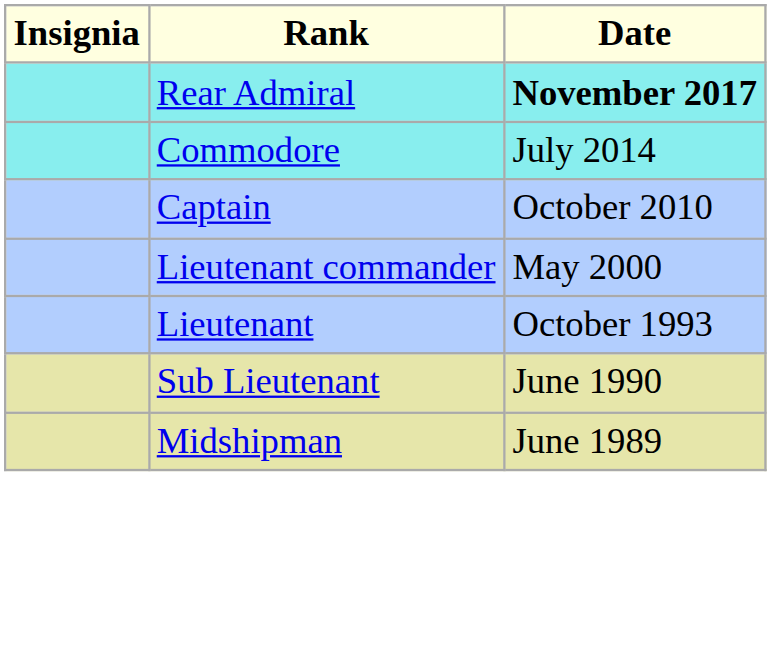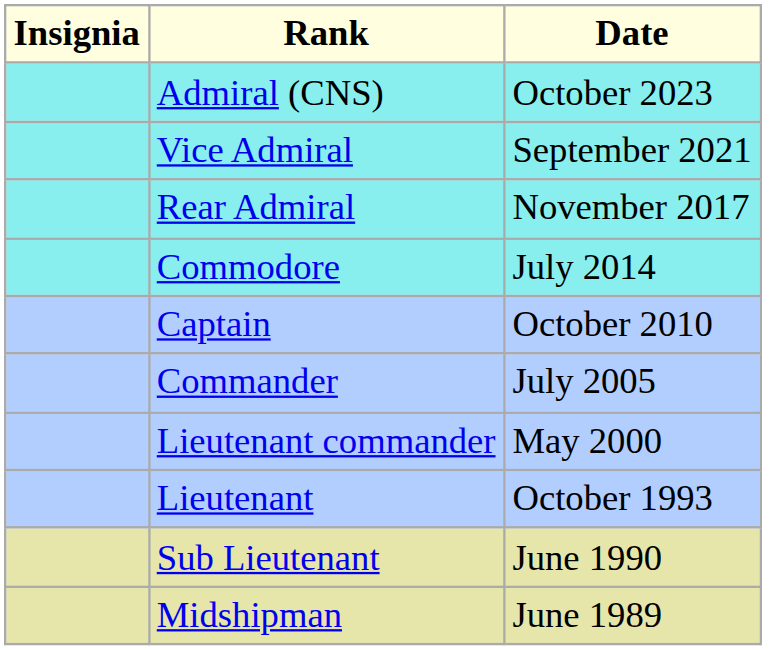+ row: Admiral (CNS) | October 2023
+ row: Vice Admiral | September 2021
Rear Admiral | Date: bold -> normal
+ row: Commander | July 2005
